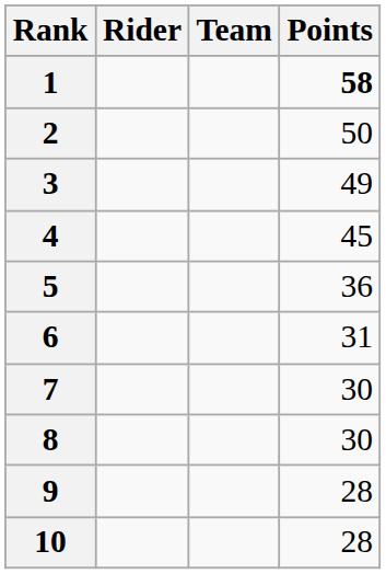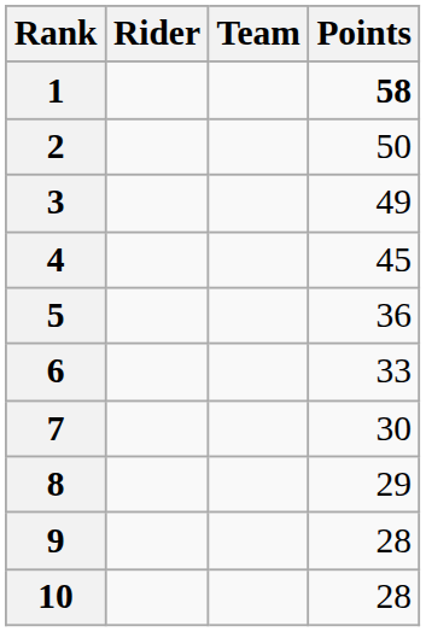6 | Points: 31 -> 33
8 | Points: 30 -> 29
